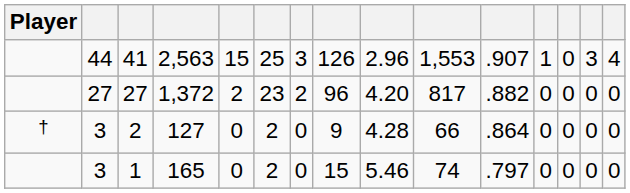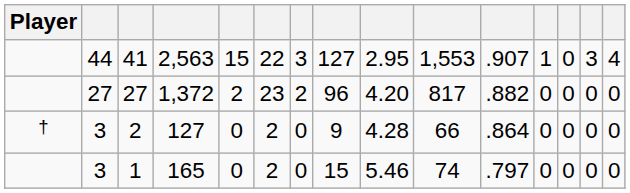41 | column 6: 25 -> 22
41 | column 8: 126 -> 127
41 | column 9: 2.96 -> 2.95
